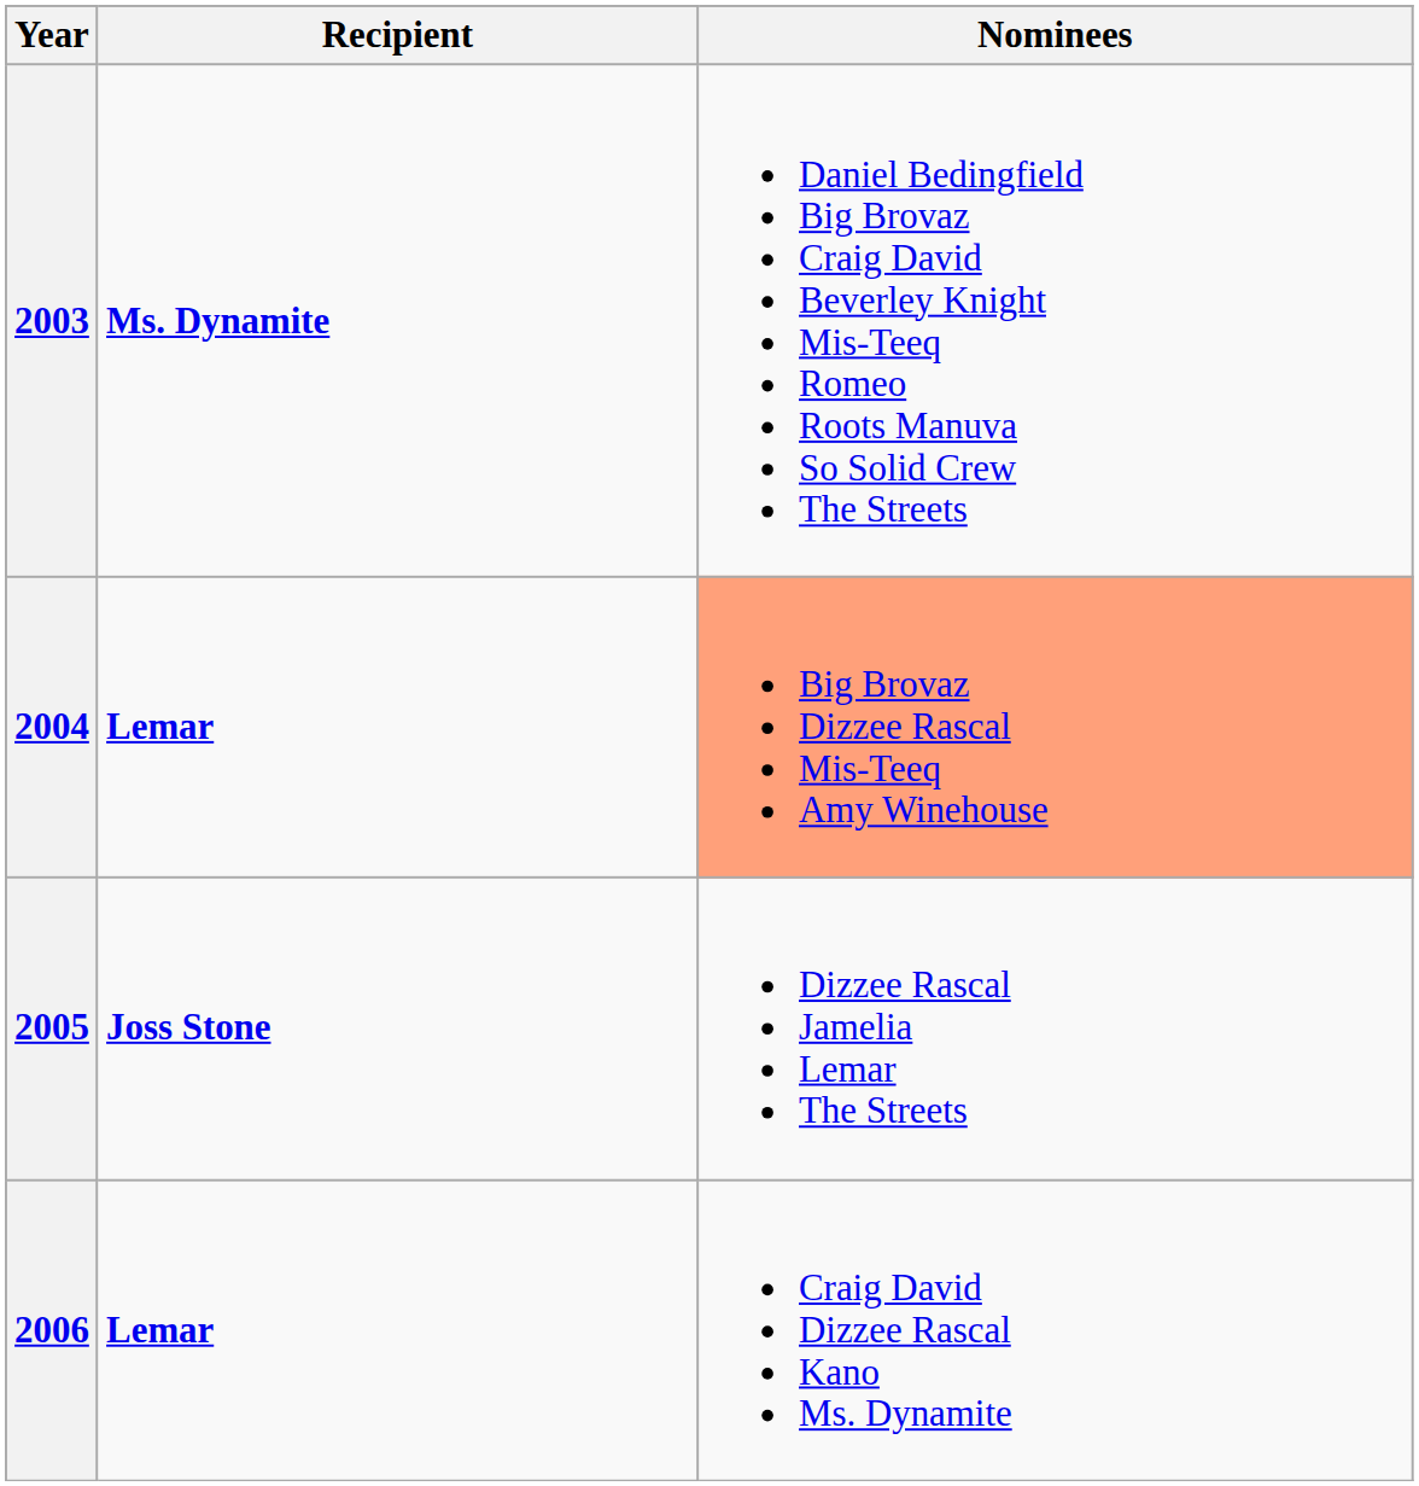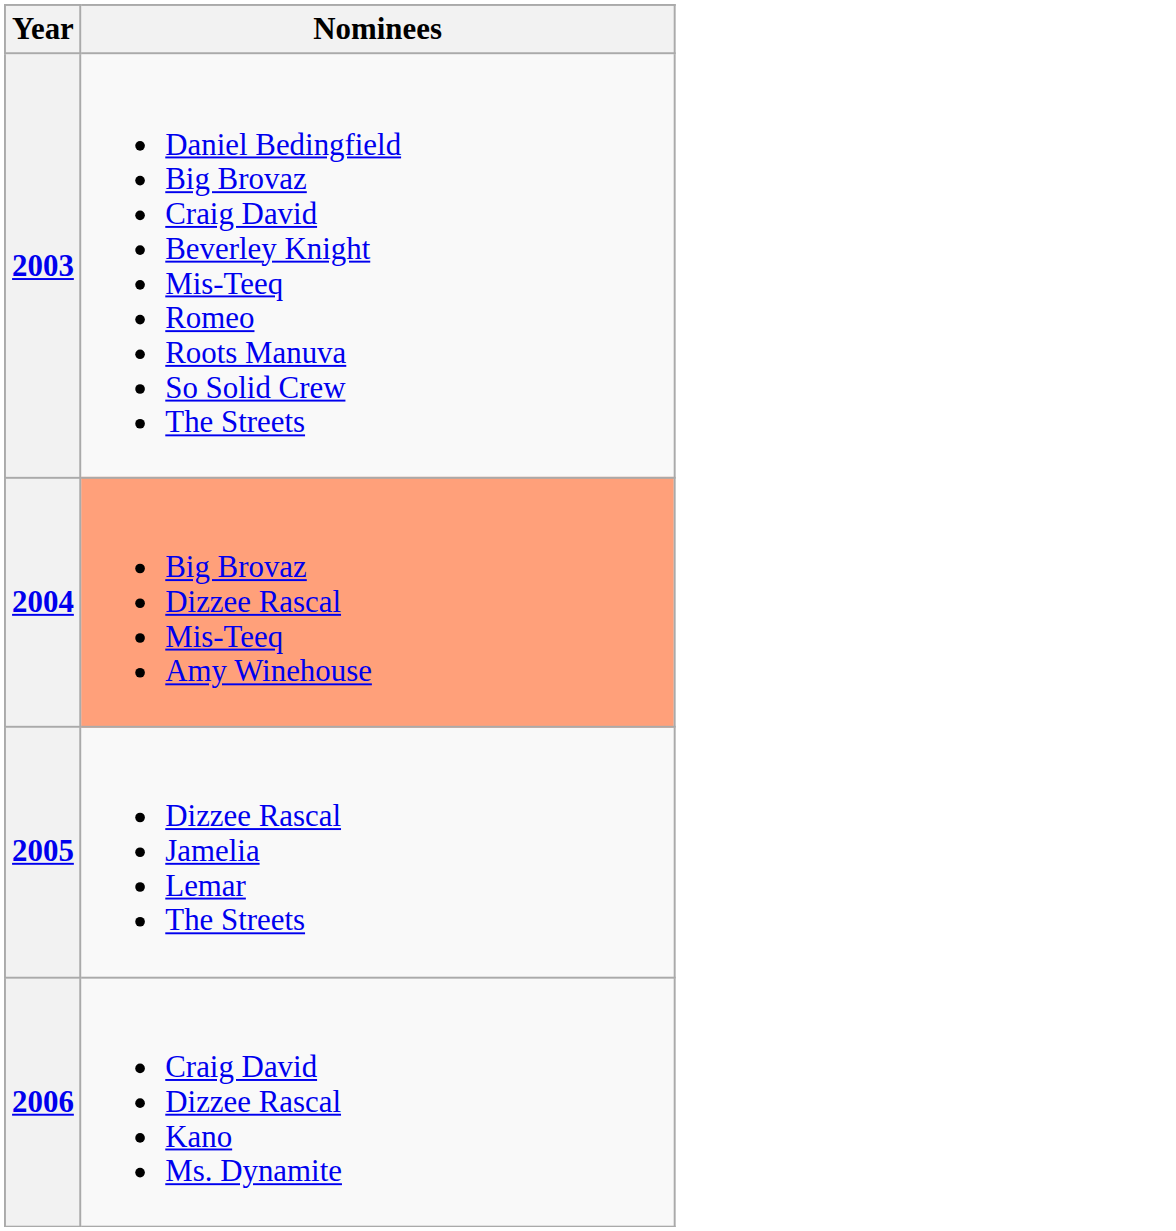- column: Recipient | Ms. Dynamite | Lemar | Joss Stone | Lemar
